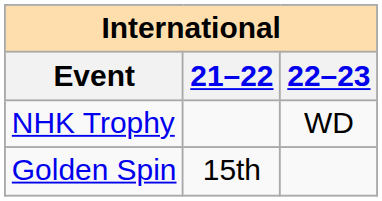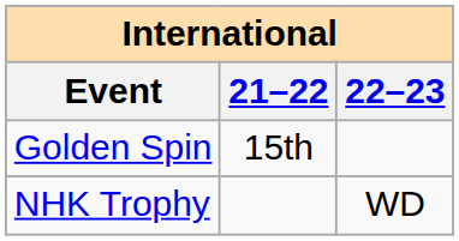rows swapped: NHK Trophy <-> Golden Spin
